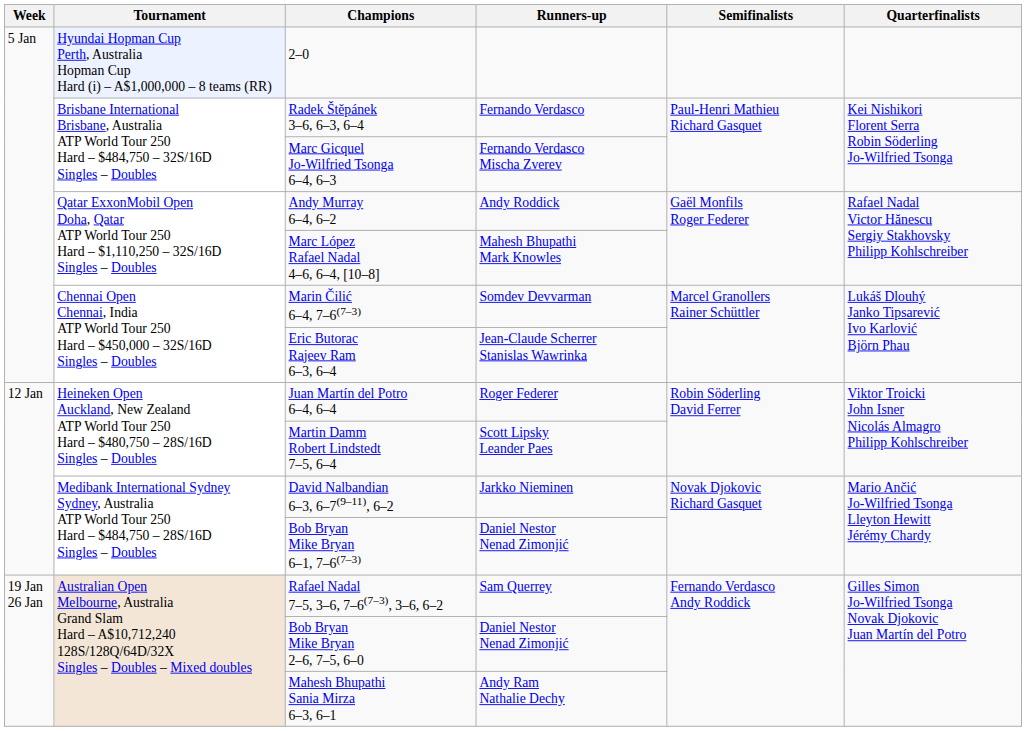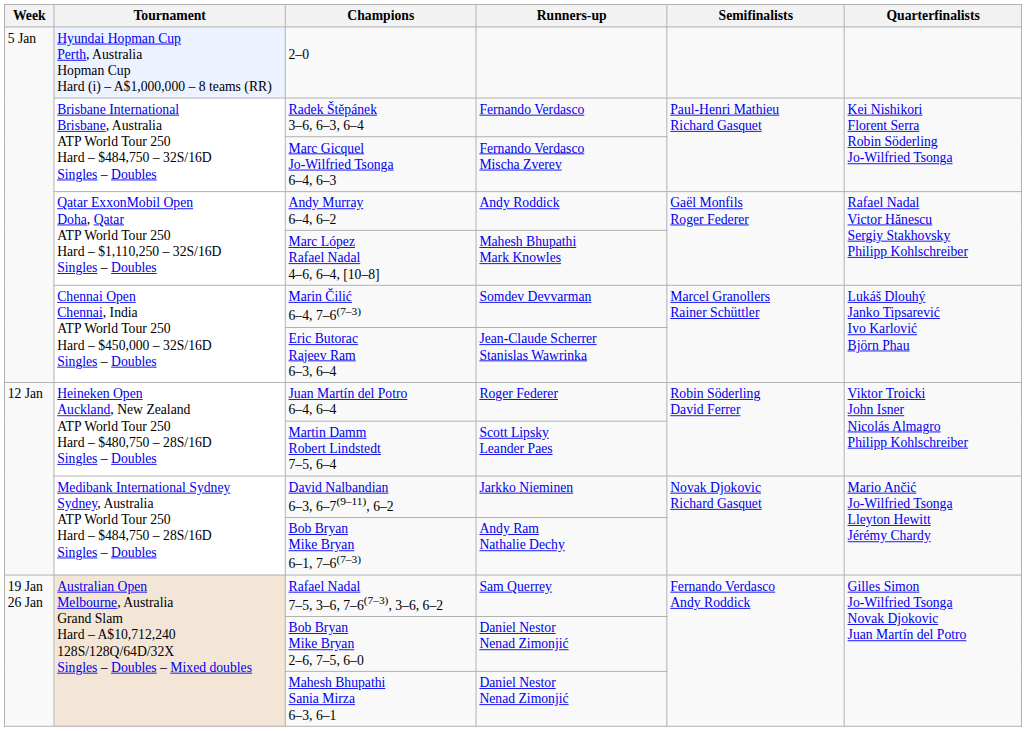Bob Bryan Mike Bryan 6–1, 7–6(7–3) | Runners-up: Daniel Nestor Nenad Zimonjić -> Andy Ram Nathalie Dechy
Mahesh Bhupathi Sania Mirza 6–3, 6–1 | Runners-up: Andy Ram Nathalie Dechy -> Daniel Nestor Nenad Zimonjić
